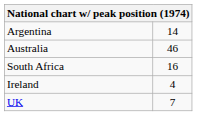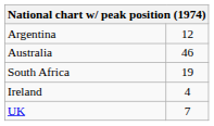Argentina | column 2: 14 -> 12
South Africa | column 2: 16 -> 19
